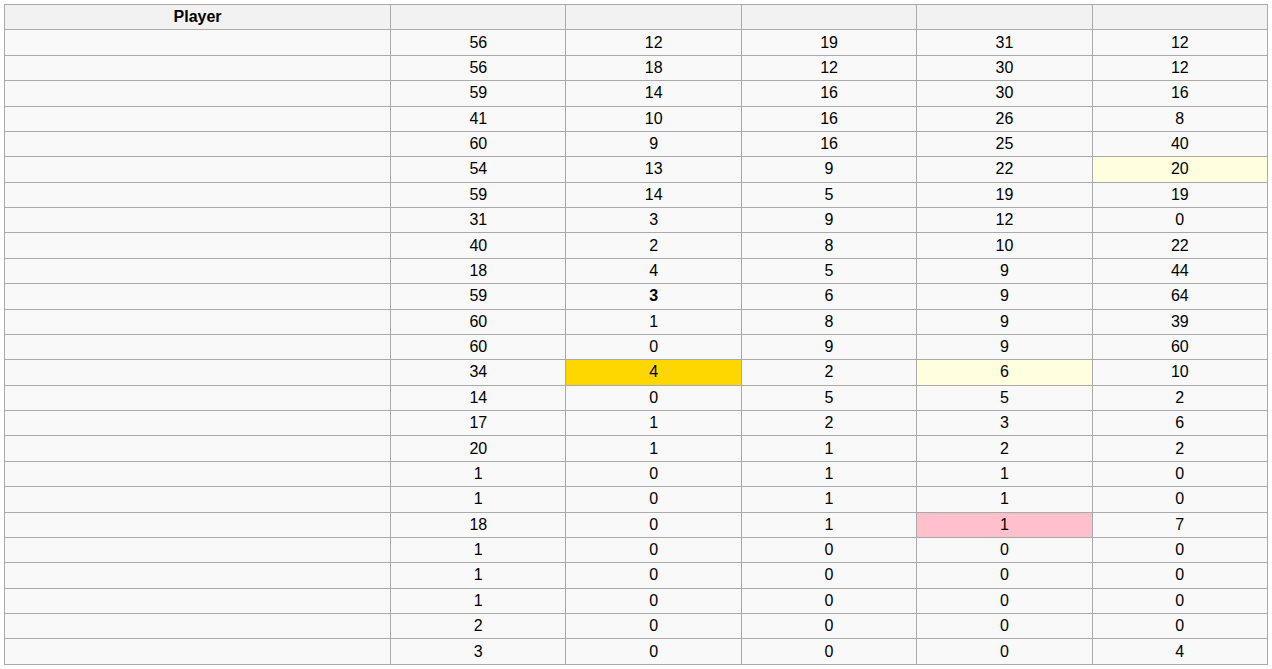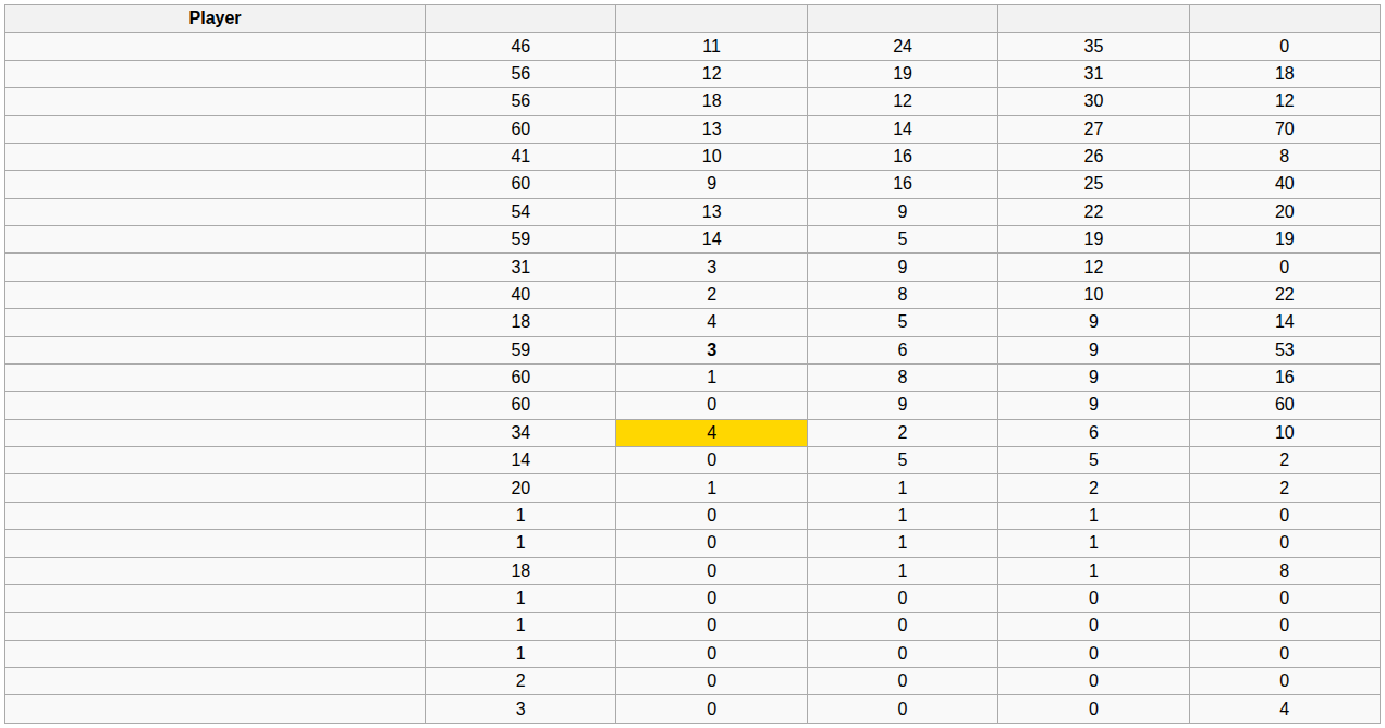+ row: 46 | 11 | 24 | 35 | 0
56 / 19 | column 6: 12 -> 18
- row: 59 | 14 | 16 | 30 | 16
+ row: 60 | 13 | 14 | 27 | 70
54 | column 6: lightyellow background -> no background
18 / 5 | column 6: 44 -> 14
59 / 6 | column 6: 64 -> 53
60 / 8 | column 6: 39 -> 16
34 | column 5: lightyellow background -> no background
- row: 17 | 1 | 2 | 3 | 6
18 / 1 | column 5: pink background -> no background
18 / 1 | column 6: 7 -> 8
